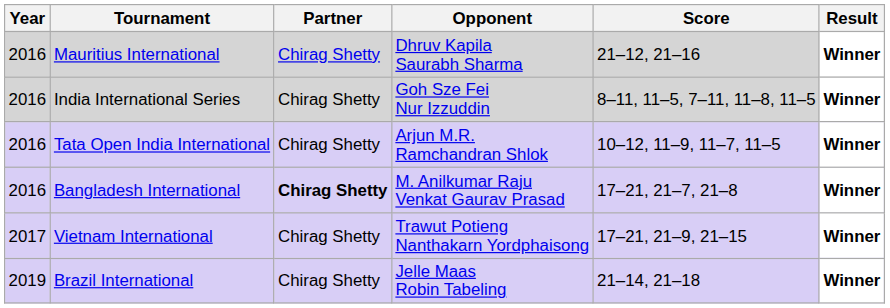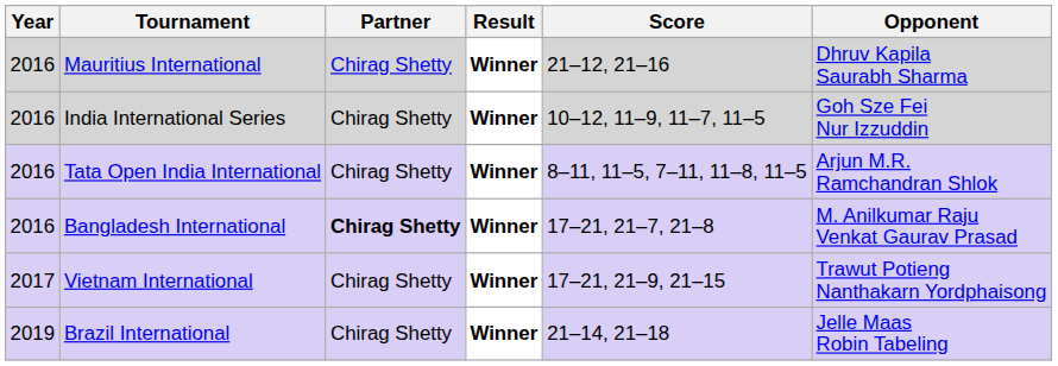columns swapped: Opponent <-> Result
India International Series | Score: 8–11, 11–5, 7–11, 11–8, 11–5 -> 10–12, 11–9, 11–7, 11–5
Tata Open India International | Score: 10–12, 11–9, 11–7, 11–5 -> 8–11, 11–5, 7–11, 11–8, 11–5
